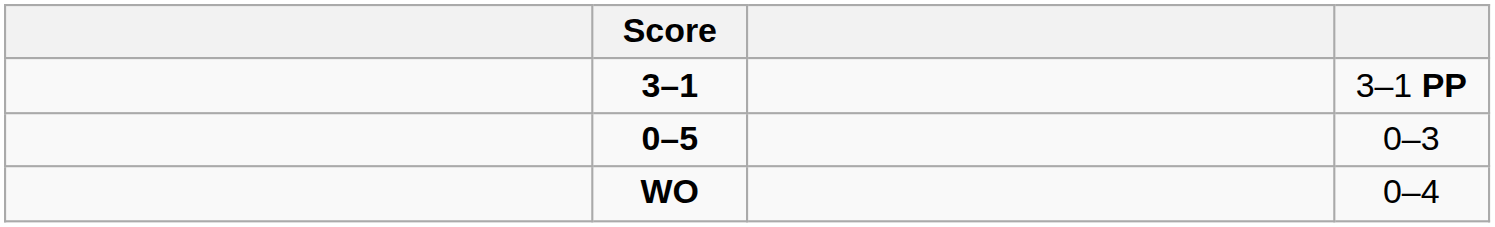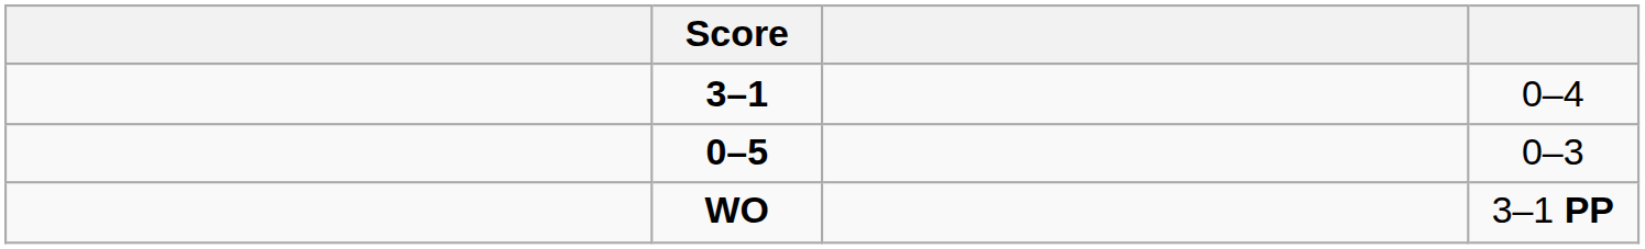3–1 | column 4: 3–1 PP -> 0–4
WO | column 4: 0–4 -> 3–1 PP
